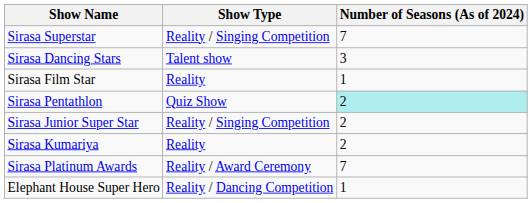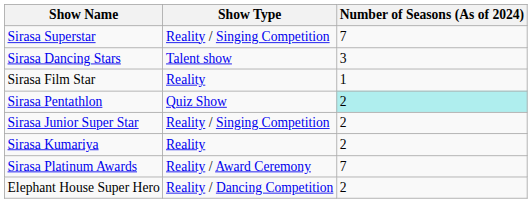Elephant House Super Hero | Number of Seasons (As of 2024): 1 -> 2
